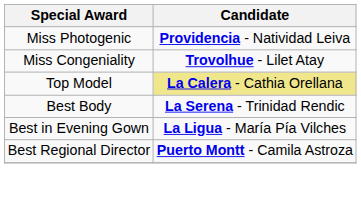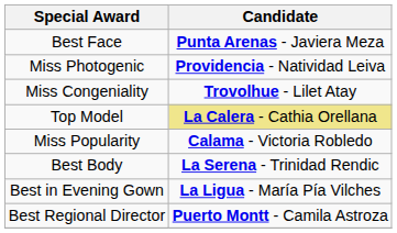+ row: Best Face | Punta Arenas - Javiera Meza
+ row: Miss Popularity | Calama - Victoria Robledo
